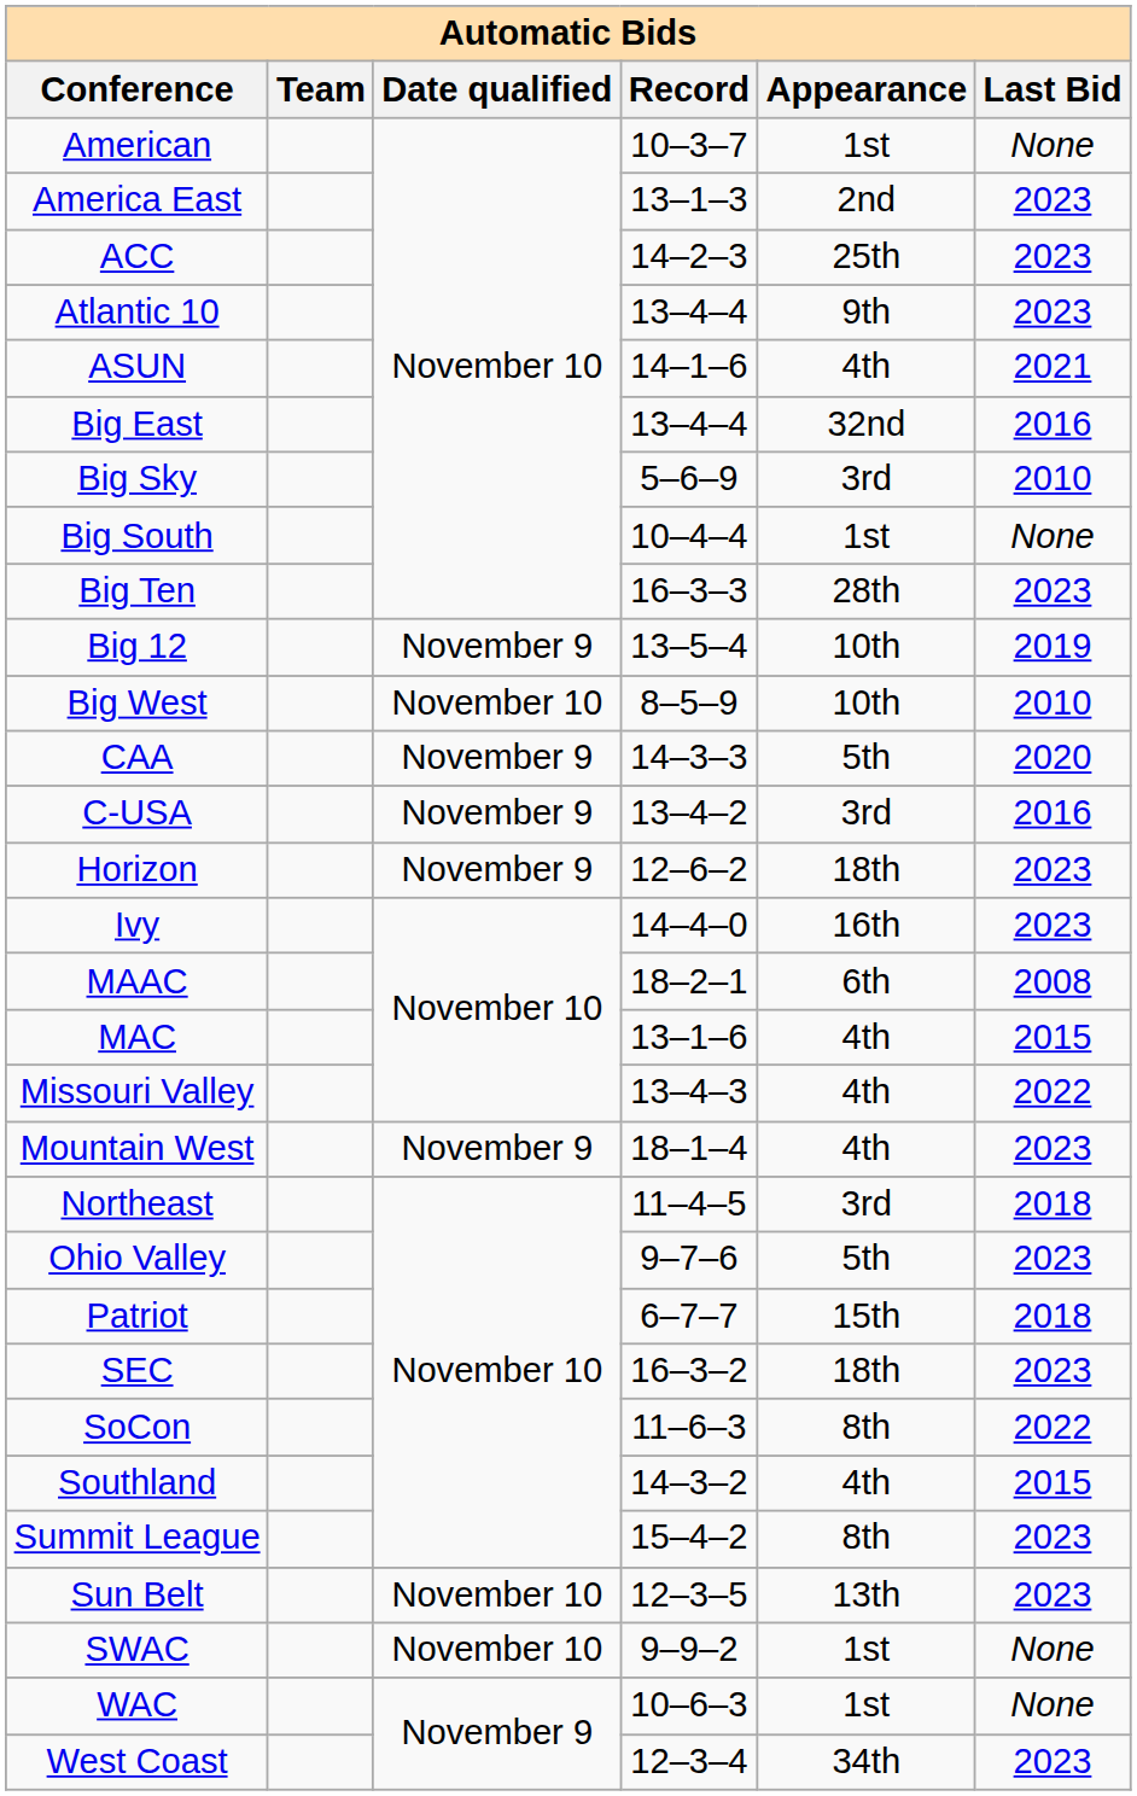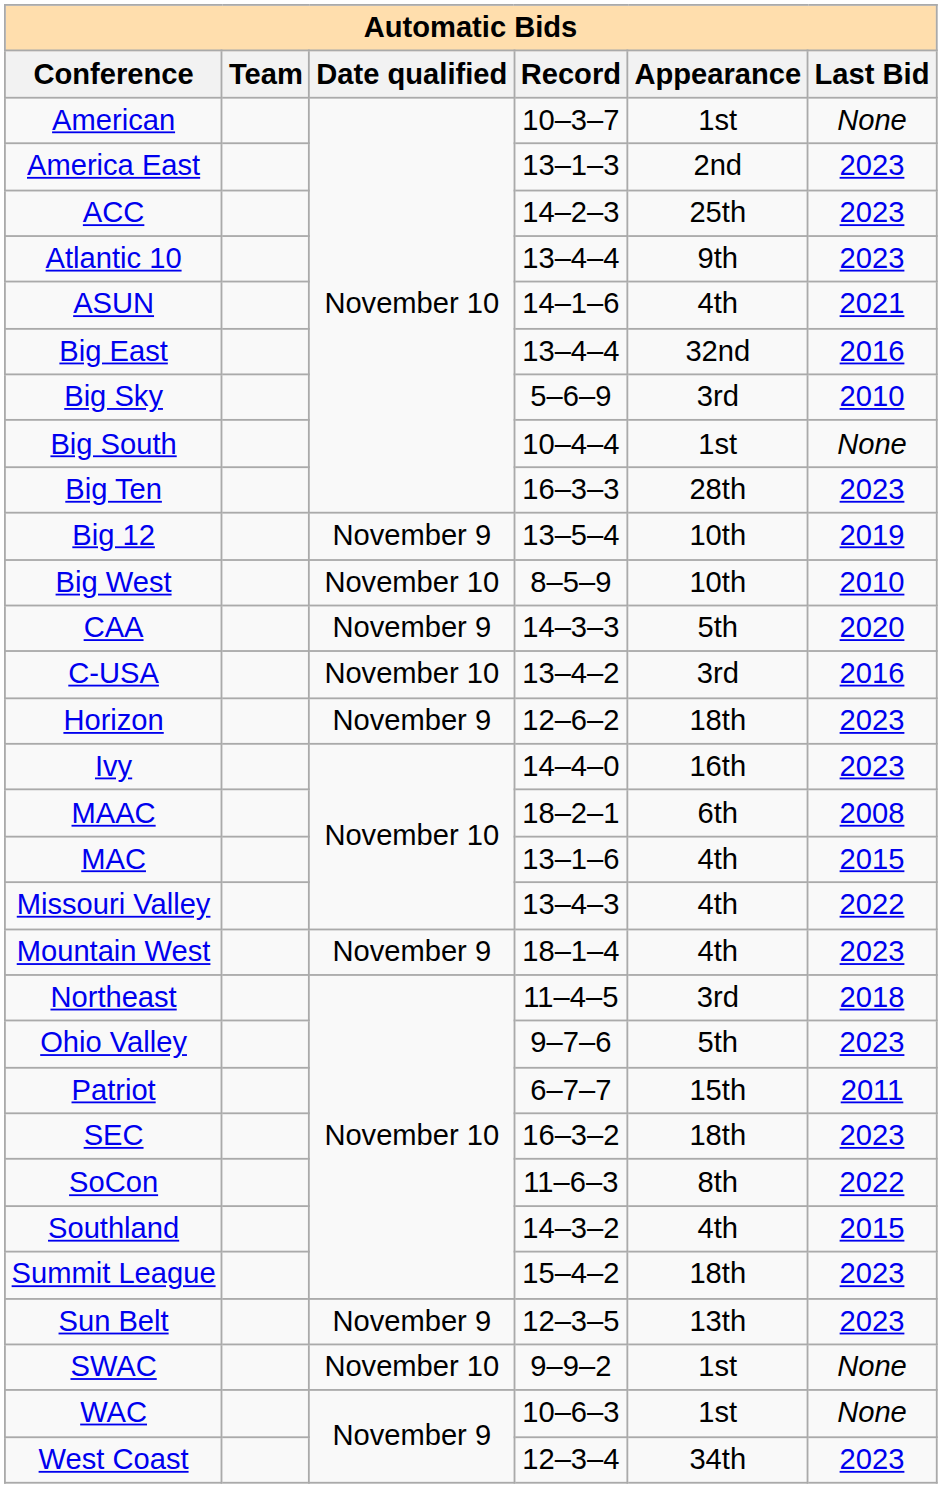C-USA | Date qualified: November 9 -> November 10
Patriot | Last Bid: 2018 -> 2011
Summit League | Appearance: 8th -> 18th
Sun Belt | Date qualified: November 10 -> November 9
